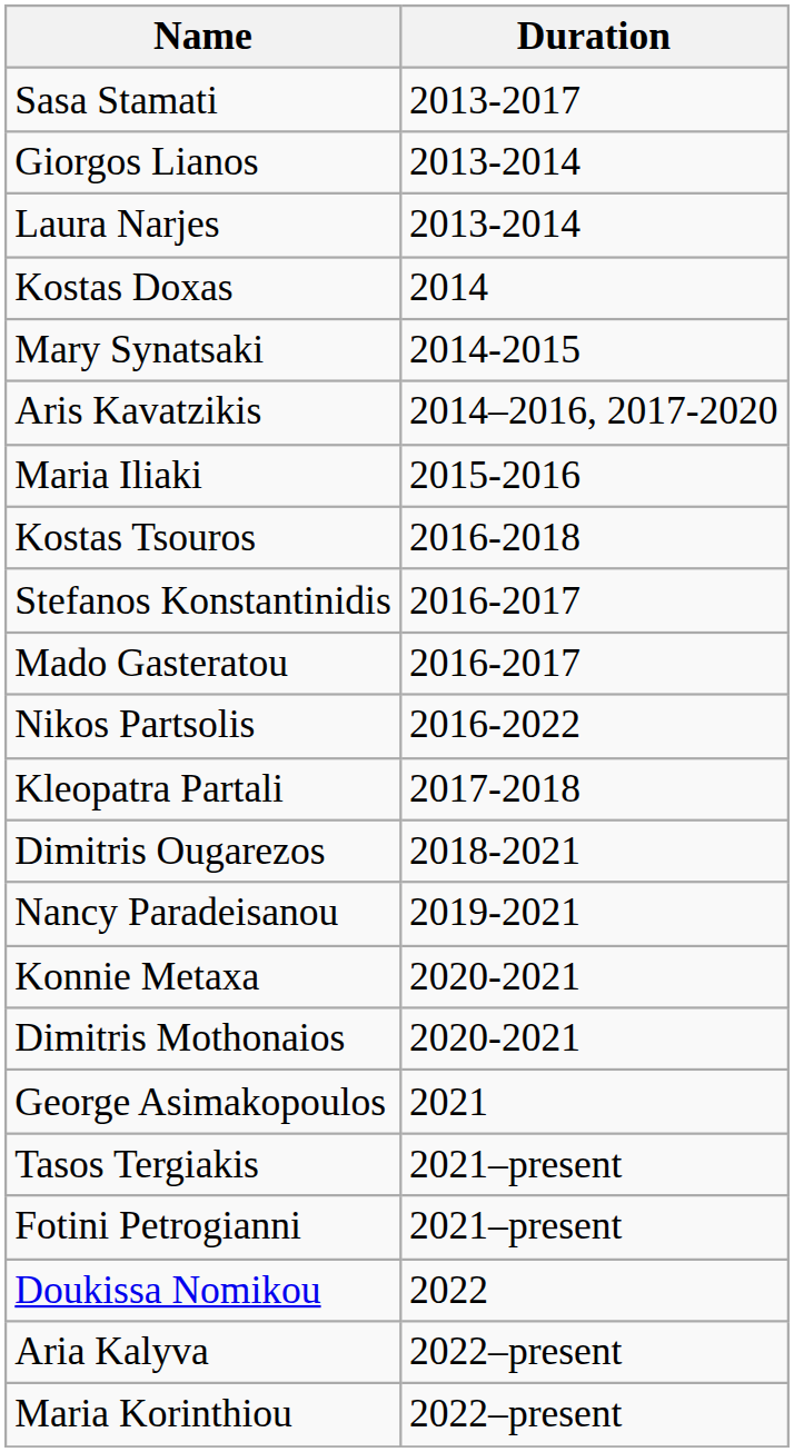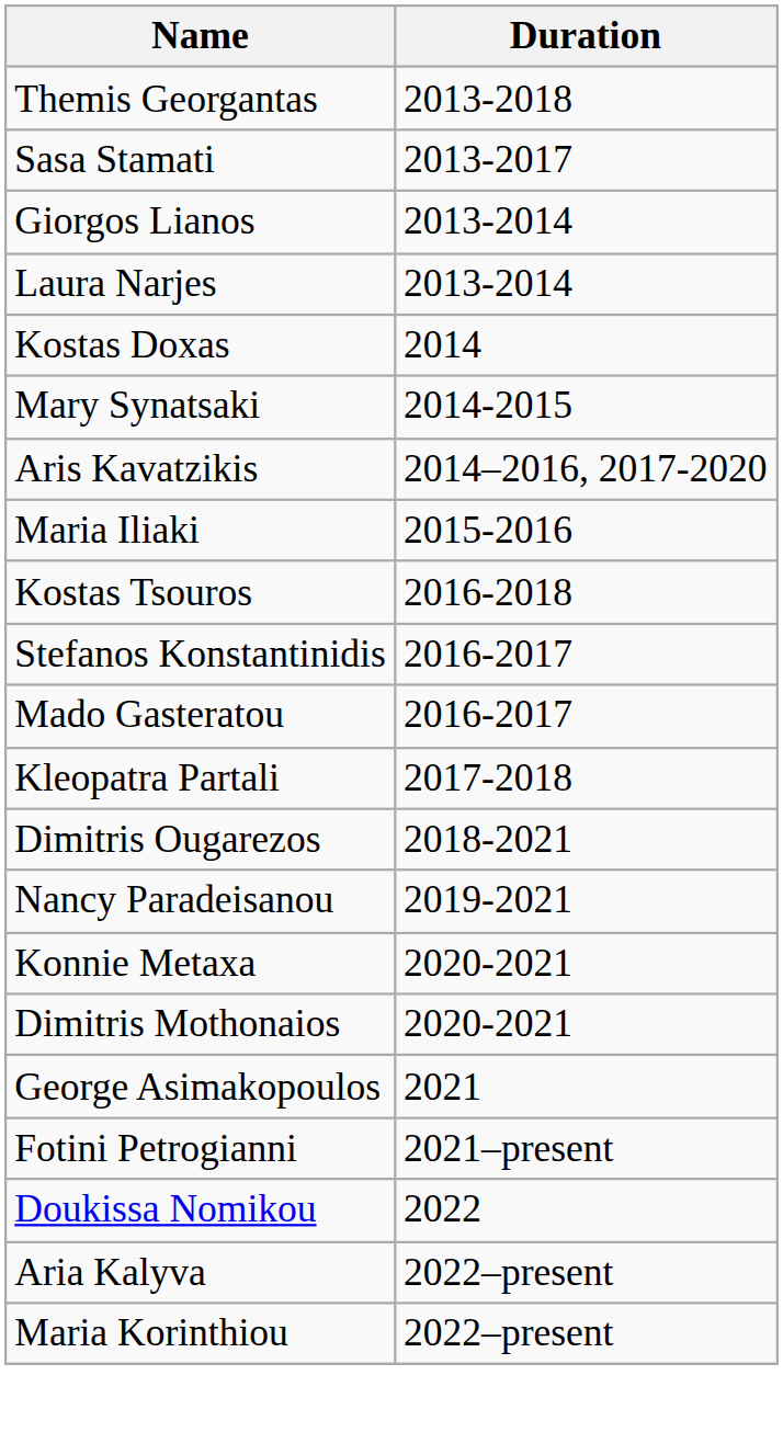+ row: Themis Georgantas | 2013-2018
- row: Nikos Partsolis | 2016-2022
- row: Tasos Tergiakis | 2021–present
